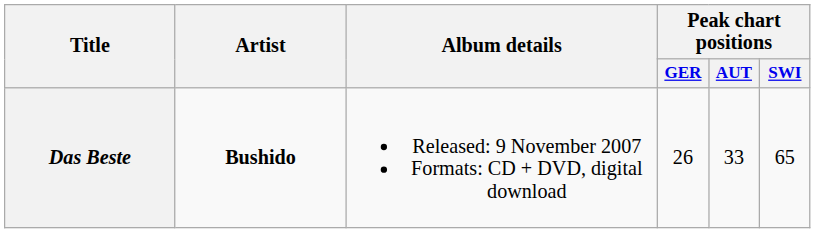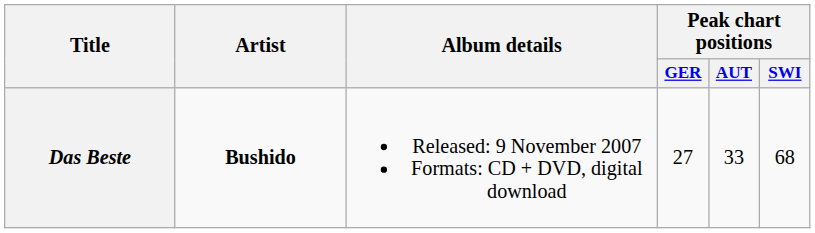Das Beste | Peak chart positions / GER: 26 -> 27
Das Beste | Peak chart positions / SWI: 65 -> 68
